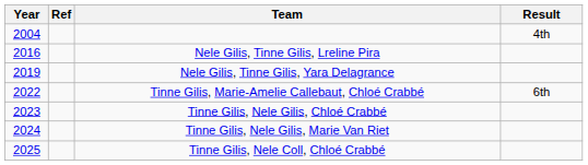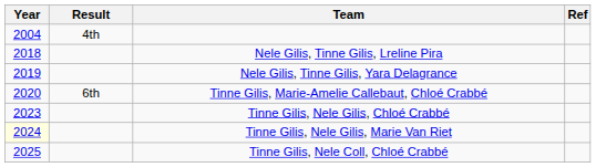columns swapped: Result <-> Ref
Nele Gilis, Tinne Gilis, Lreline Pira | Year: 2016 -> 2018
Tinne Gilis, Marie-Amelie Callebaut, Chloé Crabbé | Year: 2022 -> 2020
Tinne Gilis, Nele Gilis, Marie Van Riet | Year: no background -> lightyellow background
